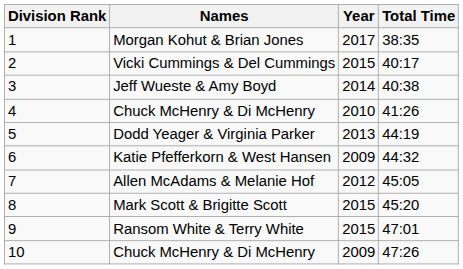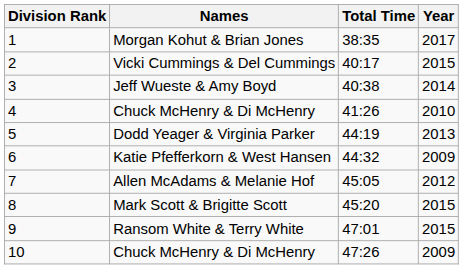columns swapped: Year <-> Total Time
